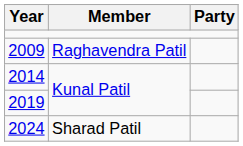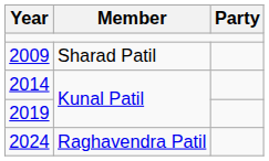2009 | Member: Raghavendra Patil -> Sharad Patil
2024 | Member: Sharad Patil -> Raghavendra Patil
